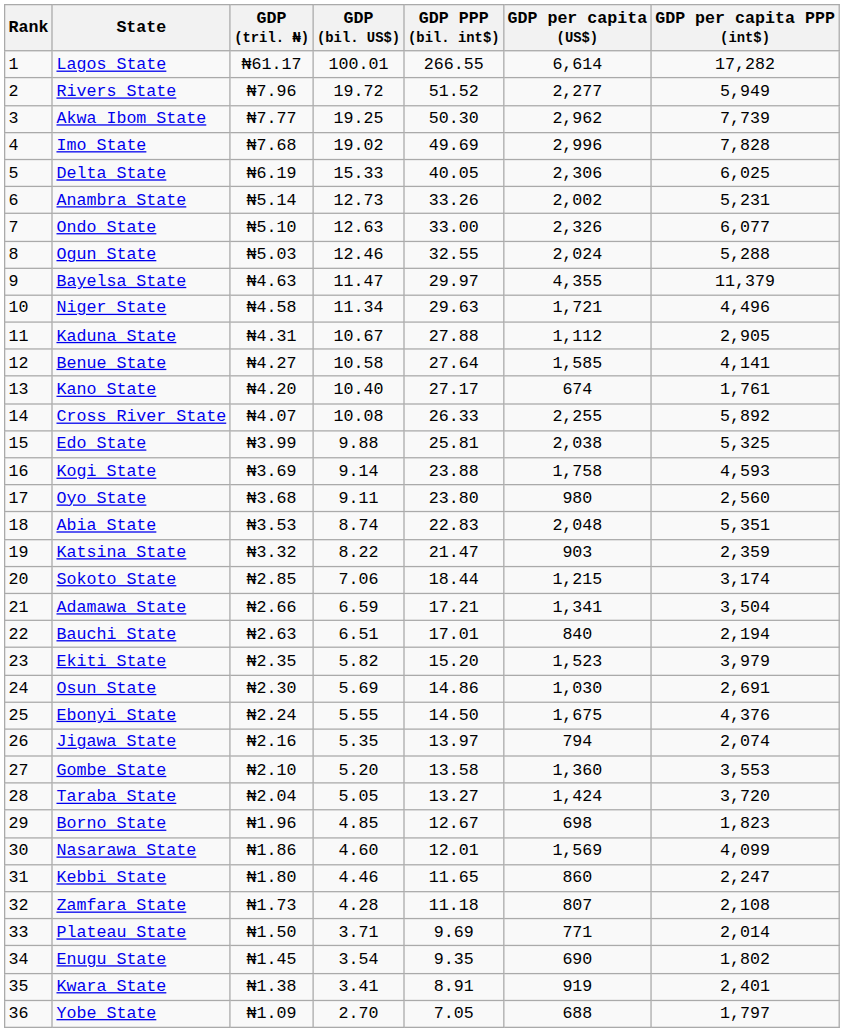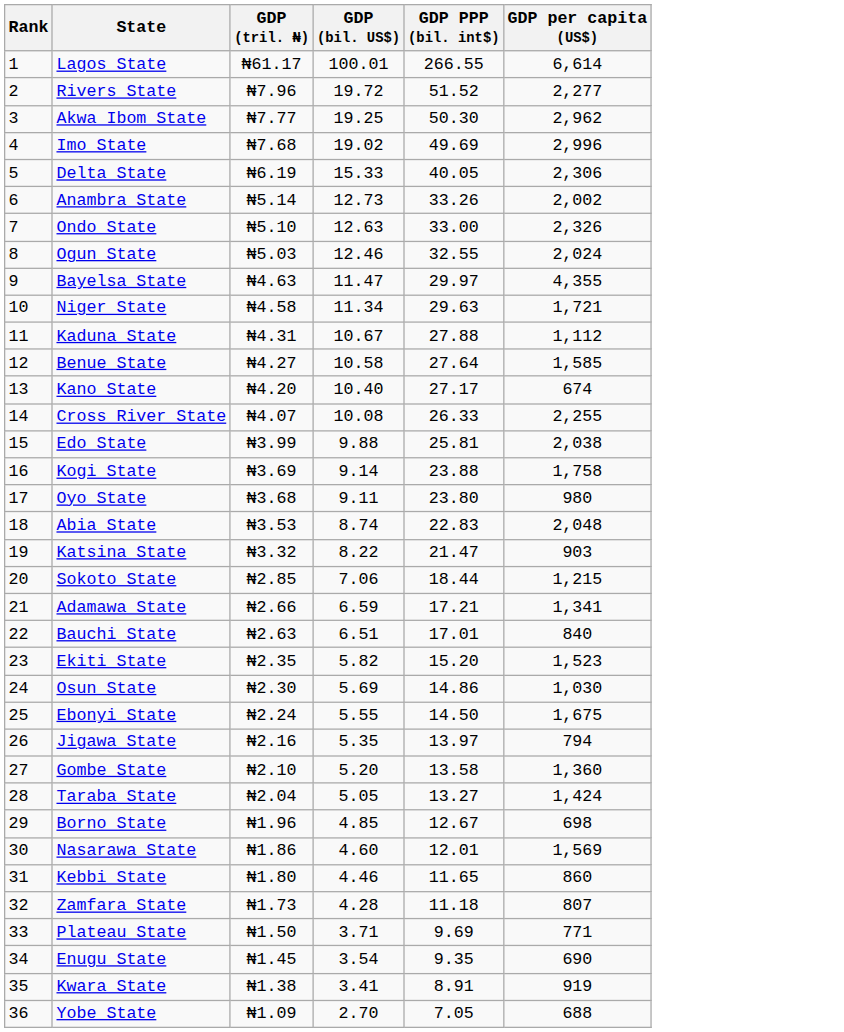- column: GDP per capita PPP (int$) | 17,282 | 5,949 | 7,739 | 7,828 | 6,025 | 5,231 | 6,077 | 5,288 | 11,379 | 4,496 | 2,905 | 4,141 | 1,761 | 5,892 | 5,325 | 4,593 | 2,560 | 5,351 | 2,359 | 3,174 | 3,504 | 2,194 | 3,979 | 2,691 | 4,376 | 2,074 | 3,553 | 3,720 | 1,823 | 4,099 | 2,247 | 2,108 | 2,014 | 1,802 | 2,401 | 1,797
